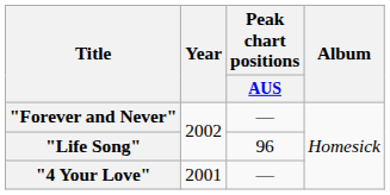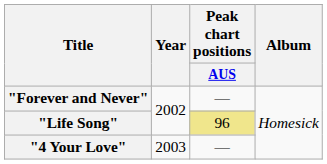"Life Song" | Peak chart positions / AUS: no background -> khaki background
"4 Your Love" | Year: 2001 -> 2003
